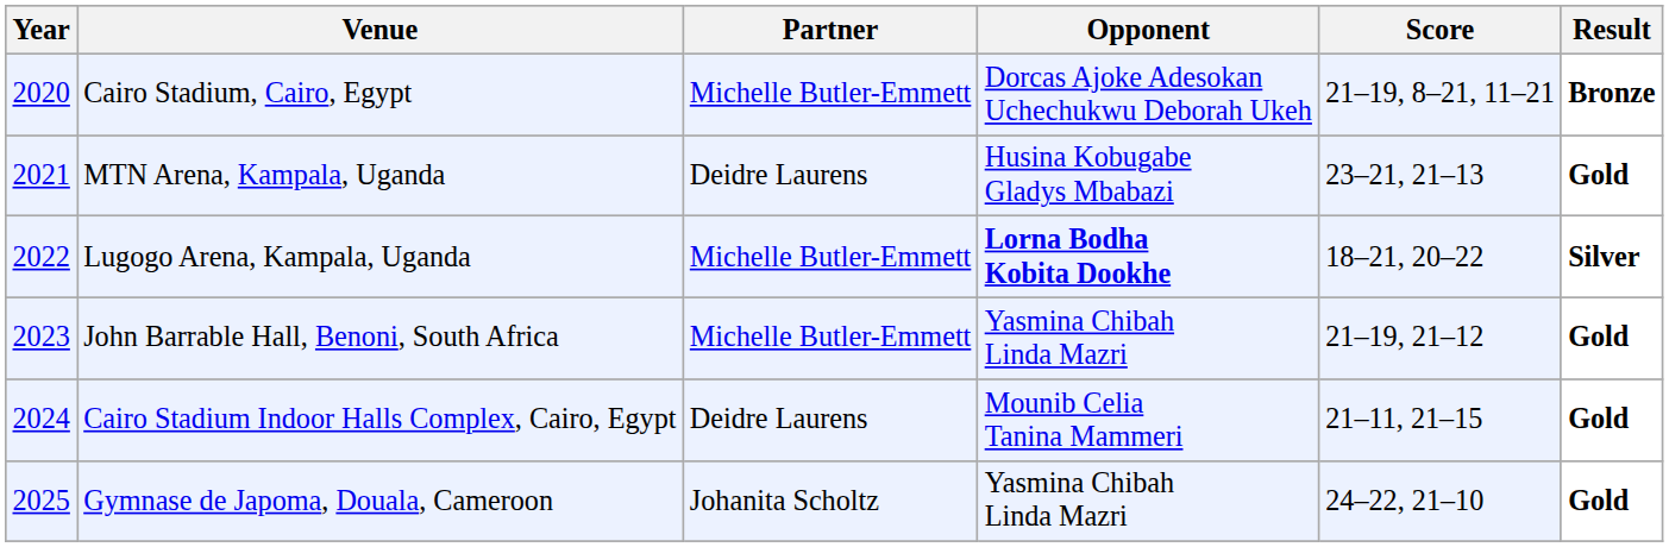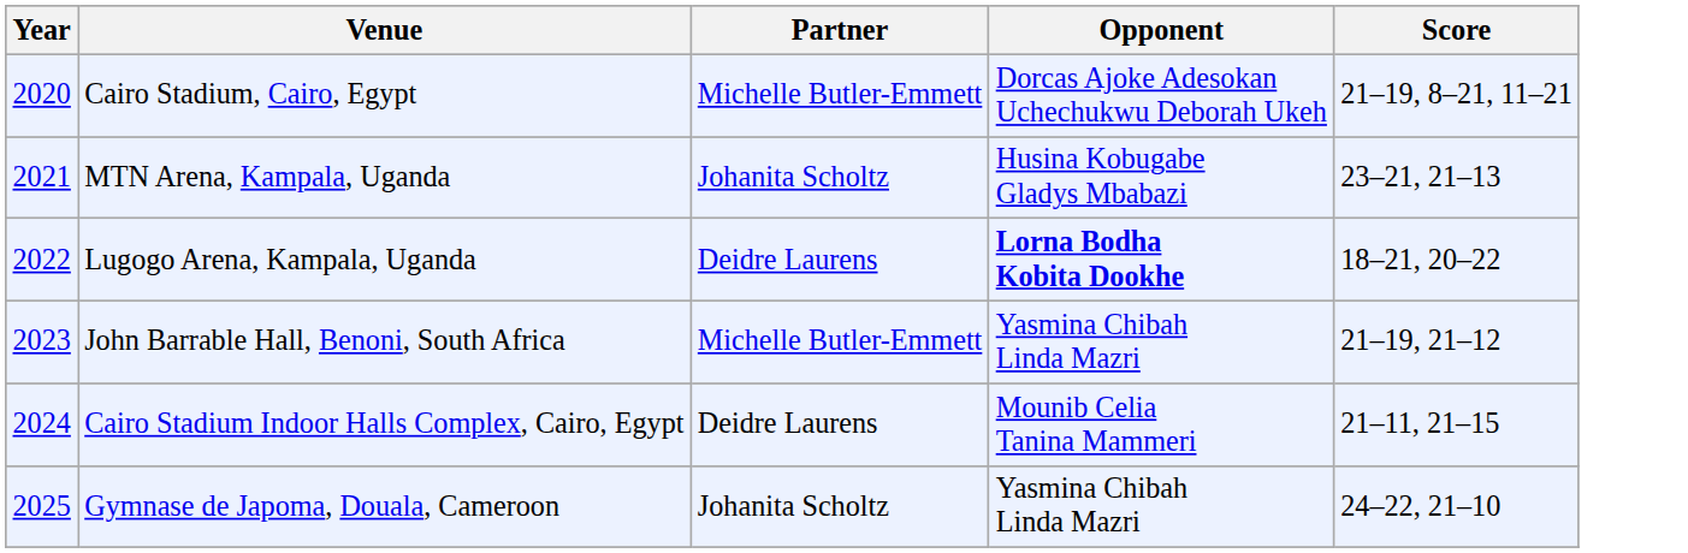- column: Result | Bronze | Gold | Silver | Gold | Gold | Gold
MTN Arena, Kampala, Uganda | Partner: Deidre Laurens -> Johanita Scholtz
Lugogo Arena, Kampala, Uganda | Partner: Michelle Butler-Emmett -> Deidre Laurens
